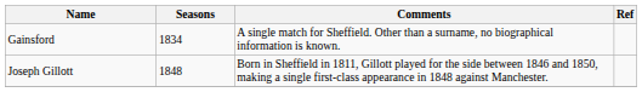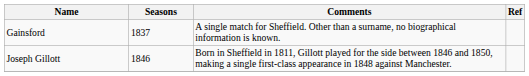Gainsford | Seasons: 1834 -> 1837
Joseph Gillott | Seasons: 1848 -> 1846
